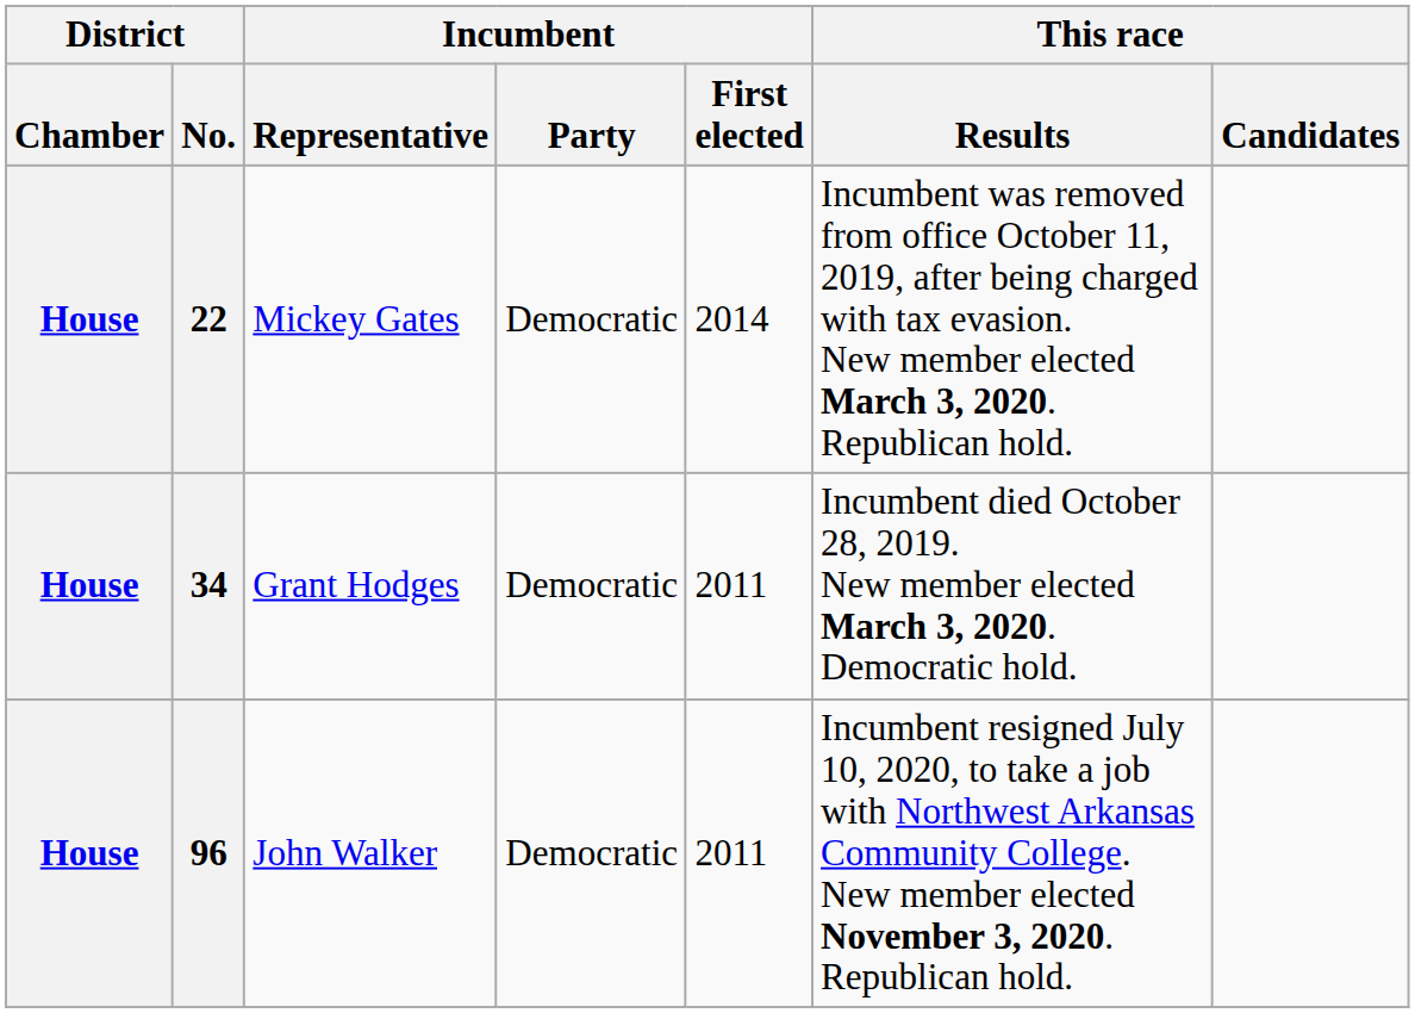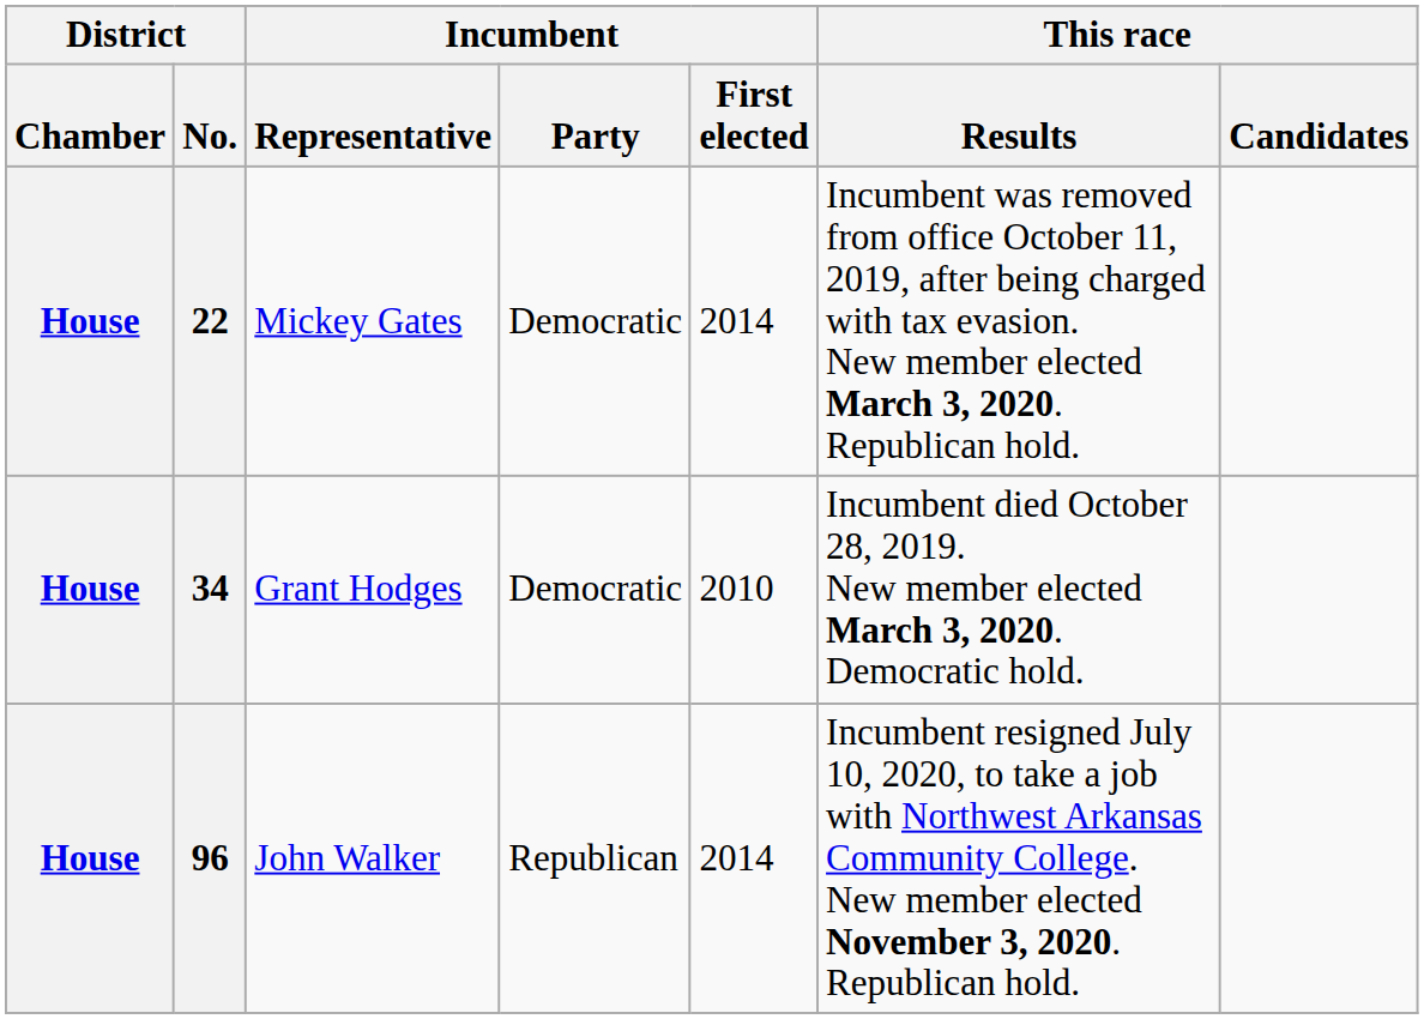34 | Incumbent / First elected: 2011 -> 2010
96 | Incumbent / Party: Democratic -> Republican
96 | Incumbent / First elected: 2011 -> 2014
